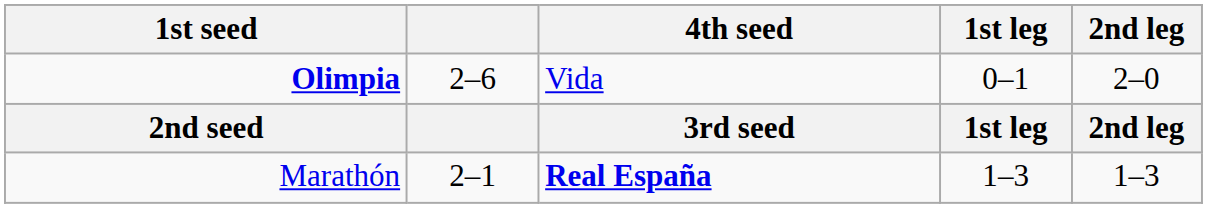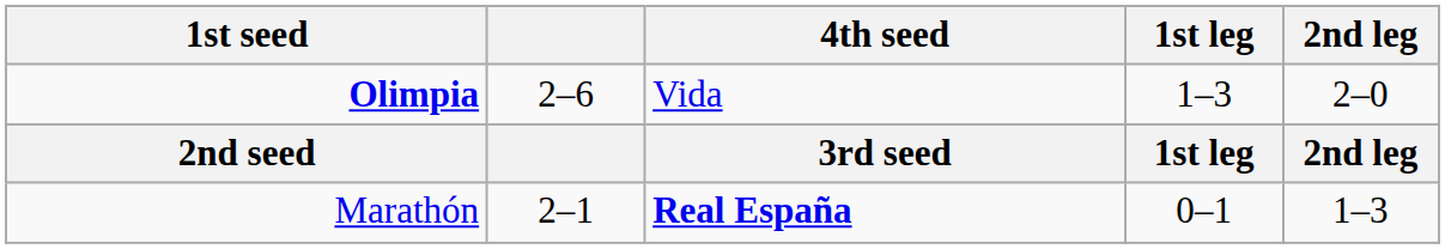Olimpia | 1st leg: 0–1 -> 1–3
Marathón | 1st leg: 1–3 -> 0–1
